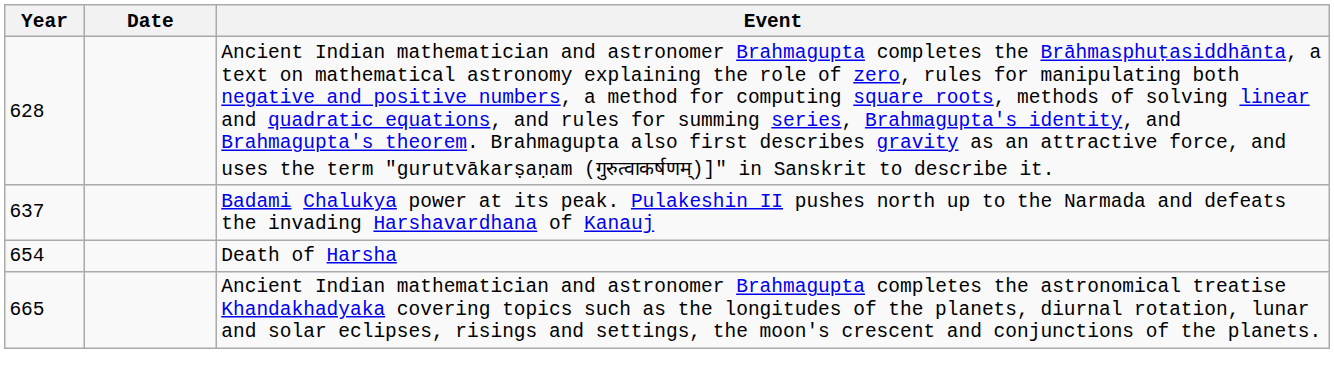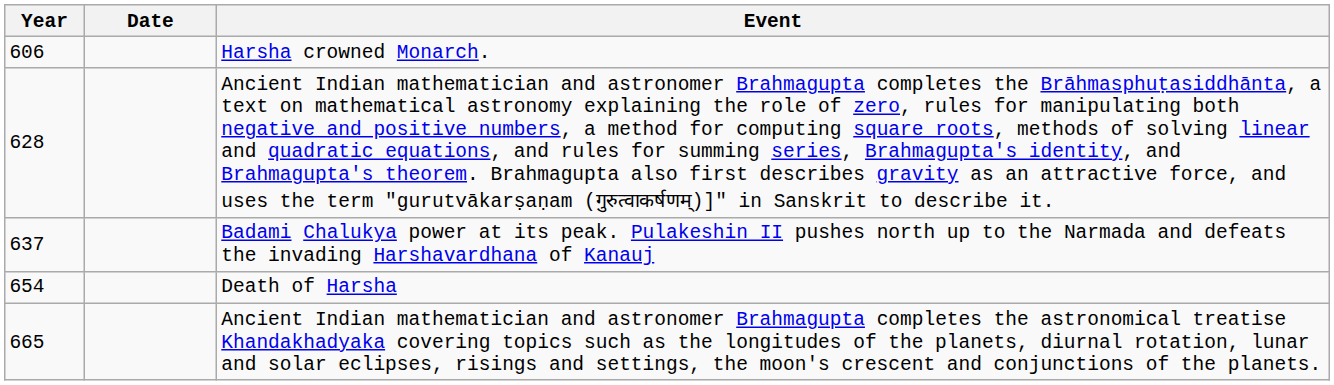+ row: 606 | Harsha crowned Monarch.
